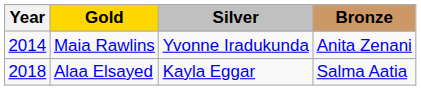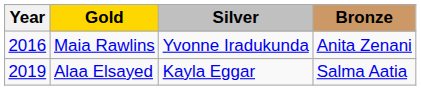Maia Rawlins | Year: 2014 -> 2016
Alaa Elsayed | Year: 2018 -> 2019
